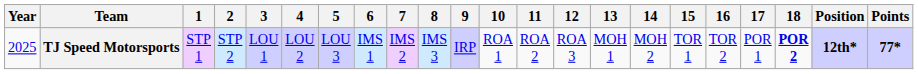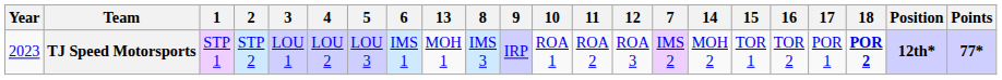columns swapped: 7 <-> 13
TJ Speed Motorsports | Year: 2025 -> 2023
